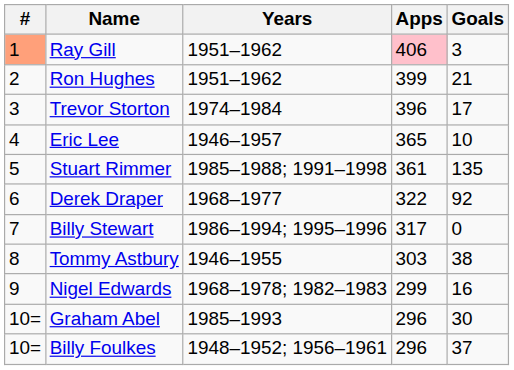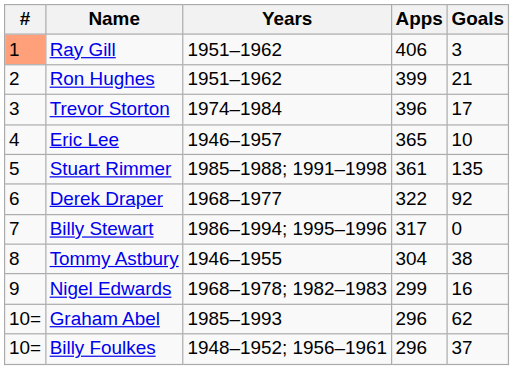Ray Gill | Apps: pink background -> no background
Tommy Astbury | Apps: 303 -> 304
Graham Abel | Goals: 30 -> 62
